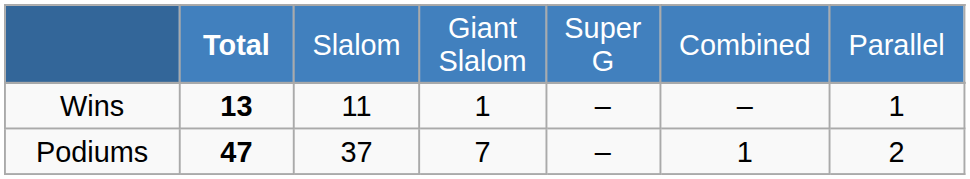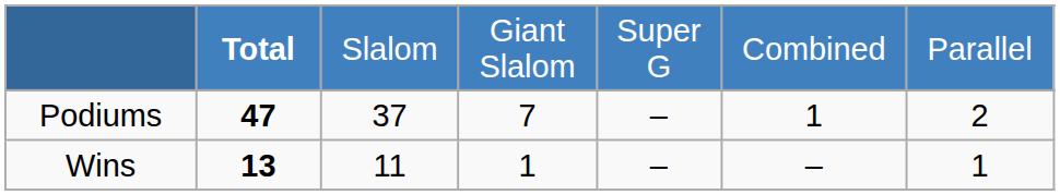rows swapped: Wins <-> Podiums
